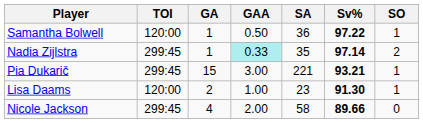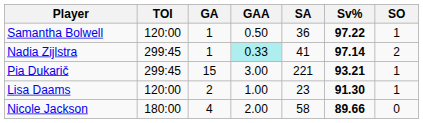Nadia Zijlstra | SA: 35 -> 41
Nicole Jackson | TOI: 299:45 -> 180:00
